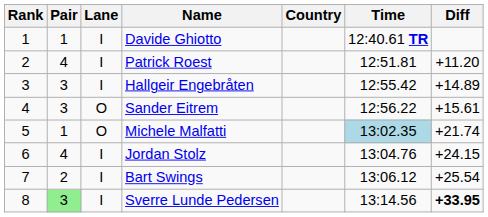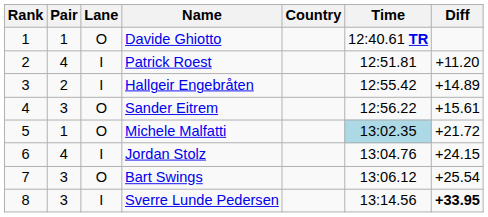Davide Ghiotto | Lane: I -> O
Hallgeir Engebråten | Pair: 3 -> 2
Michele Malfatti | Diff: +21.74 -> +21.72
Bart Swings | Pair: 2 -> 3
Bart Swings | Lane: I -> O
Sverre Lunde Pedersen | Pair: lightgreen background -> no background
